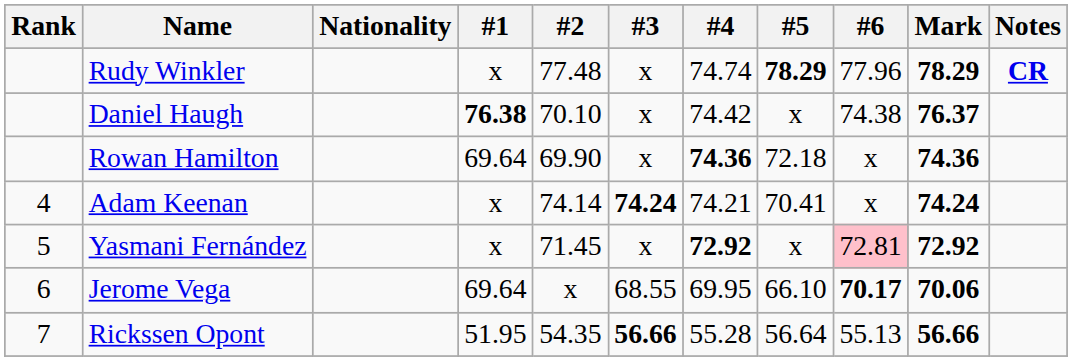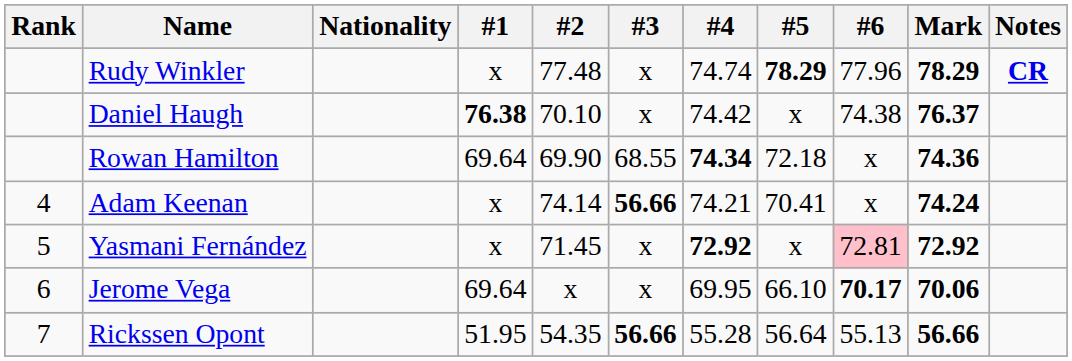Rowan Hamilton | #3: x -> 68.55
Rowan Hamilton | #4: 74.36 -> 74.34
Adam Keenan | #3: 74.24 -> 56.66
Jerome Vega | #3: 68.55 -> x
